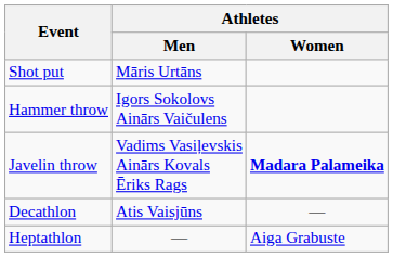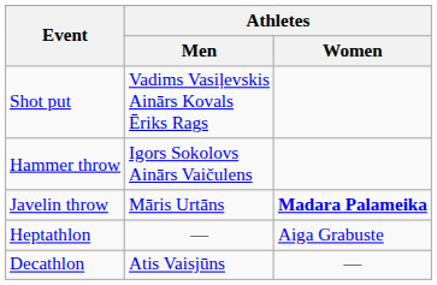Shot put | Athletes / Men: Māris Urtāns -> Vadims Vasiļevskis Ainārs Kovals Ēriks Rags
Javelin throw | Athletes / Men: Vadims Vasiļevskis Ainārs Kovals Ēriks Rags -> Māris Urtāns
rows swapped: Heptathlon <-> Decathlon
